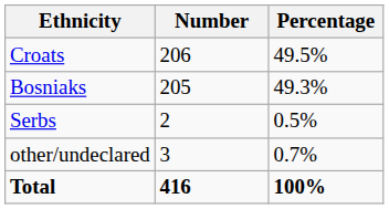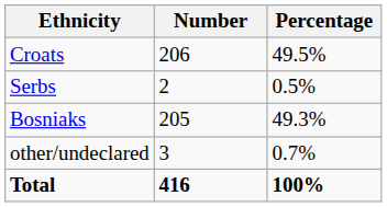rows swapped: Bosniaks <-> Serbs
